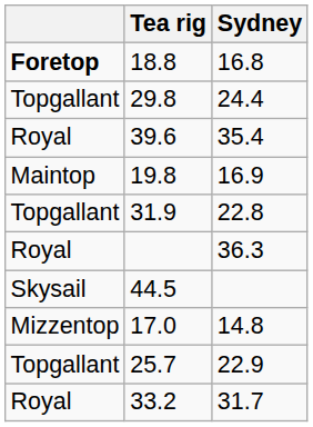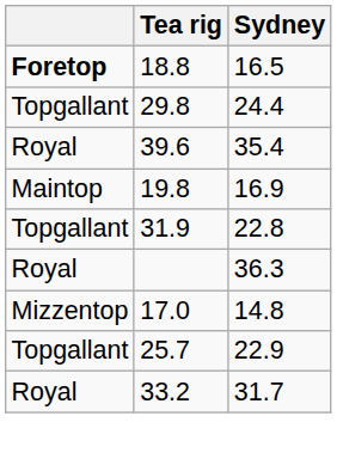18.8 | Sydney: 16.8 -> 16.5
- row: Skysail | 44.5
